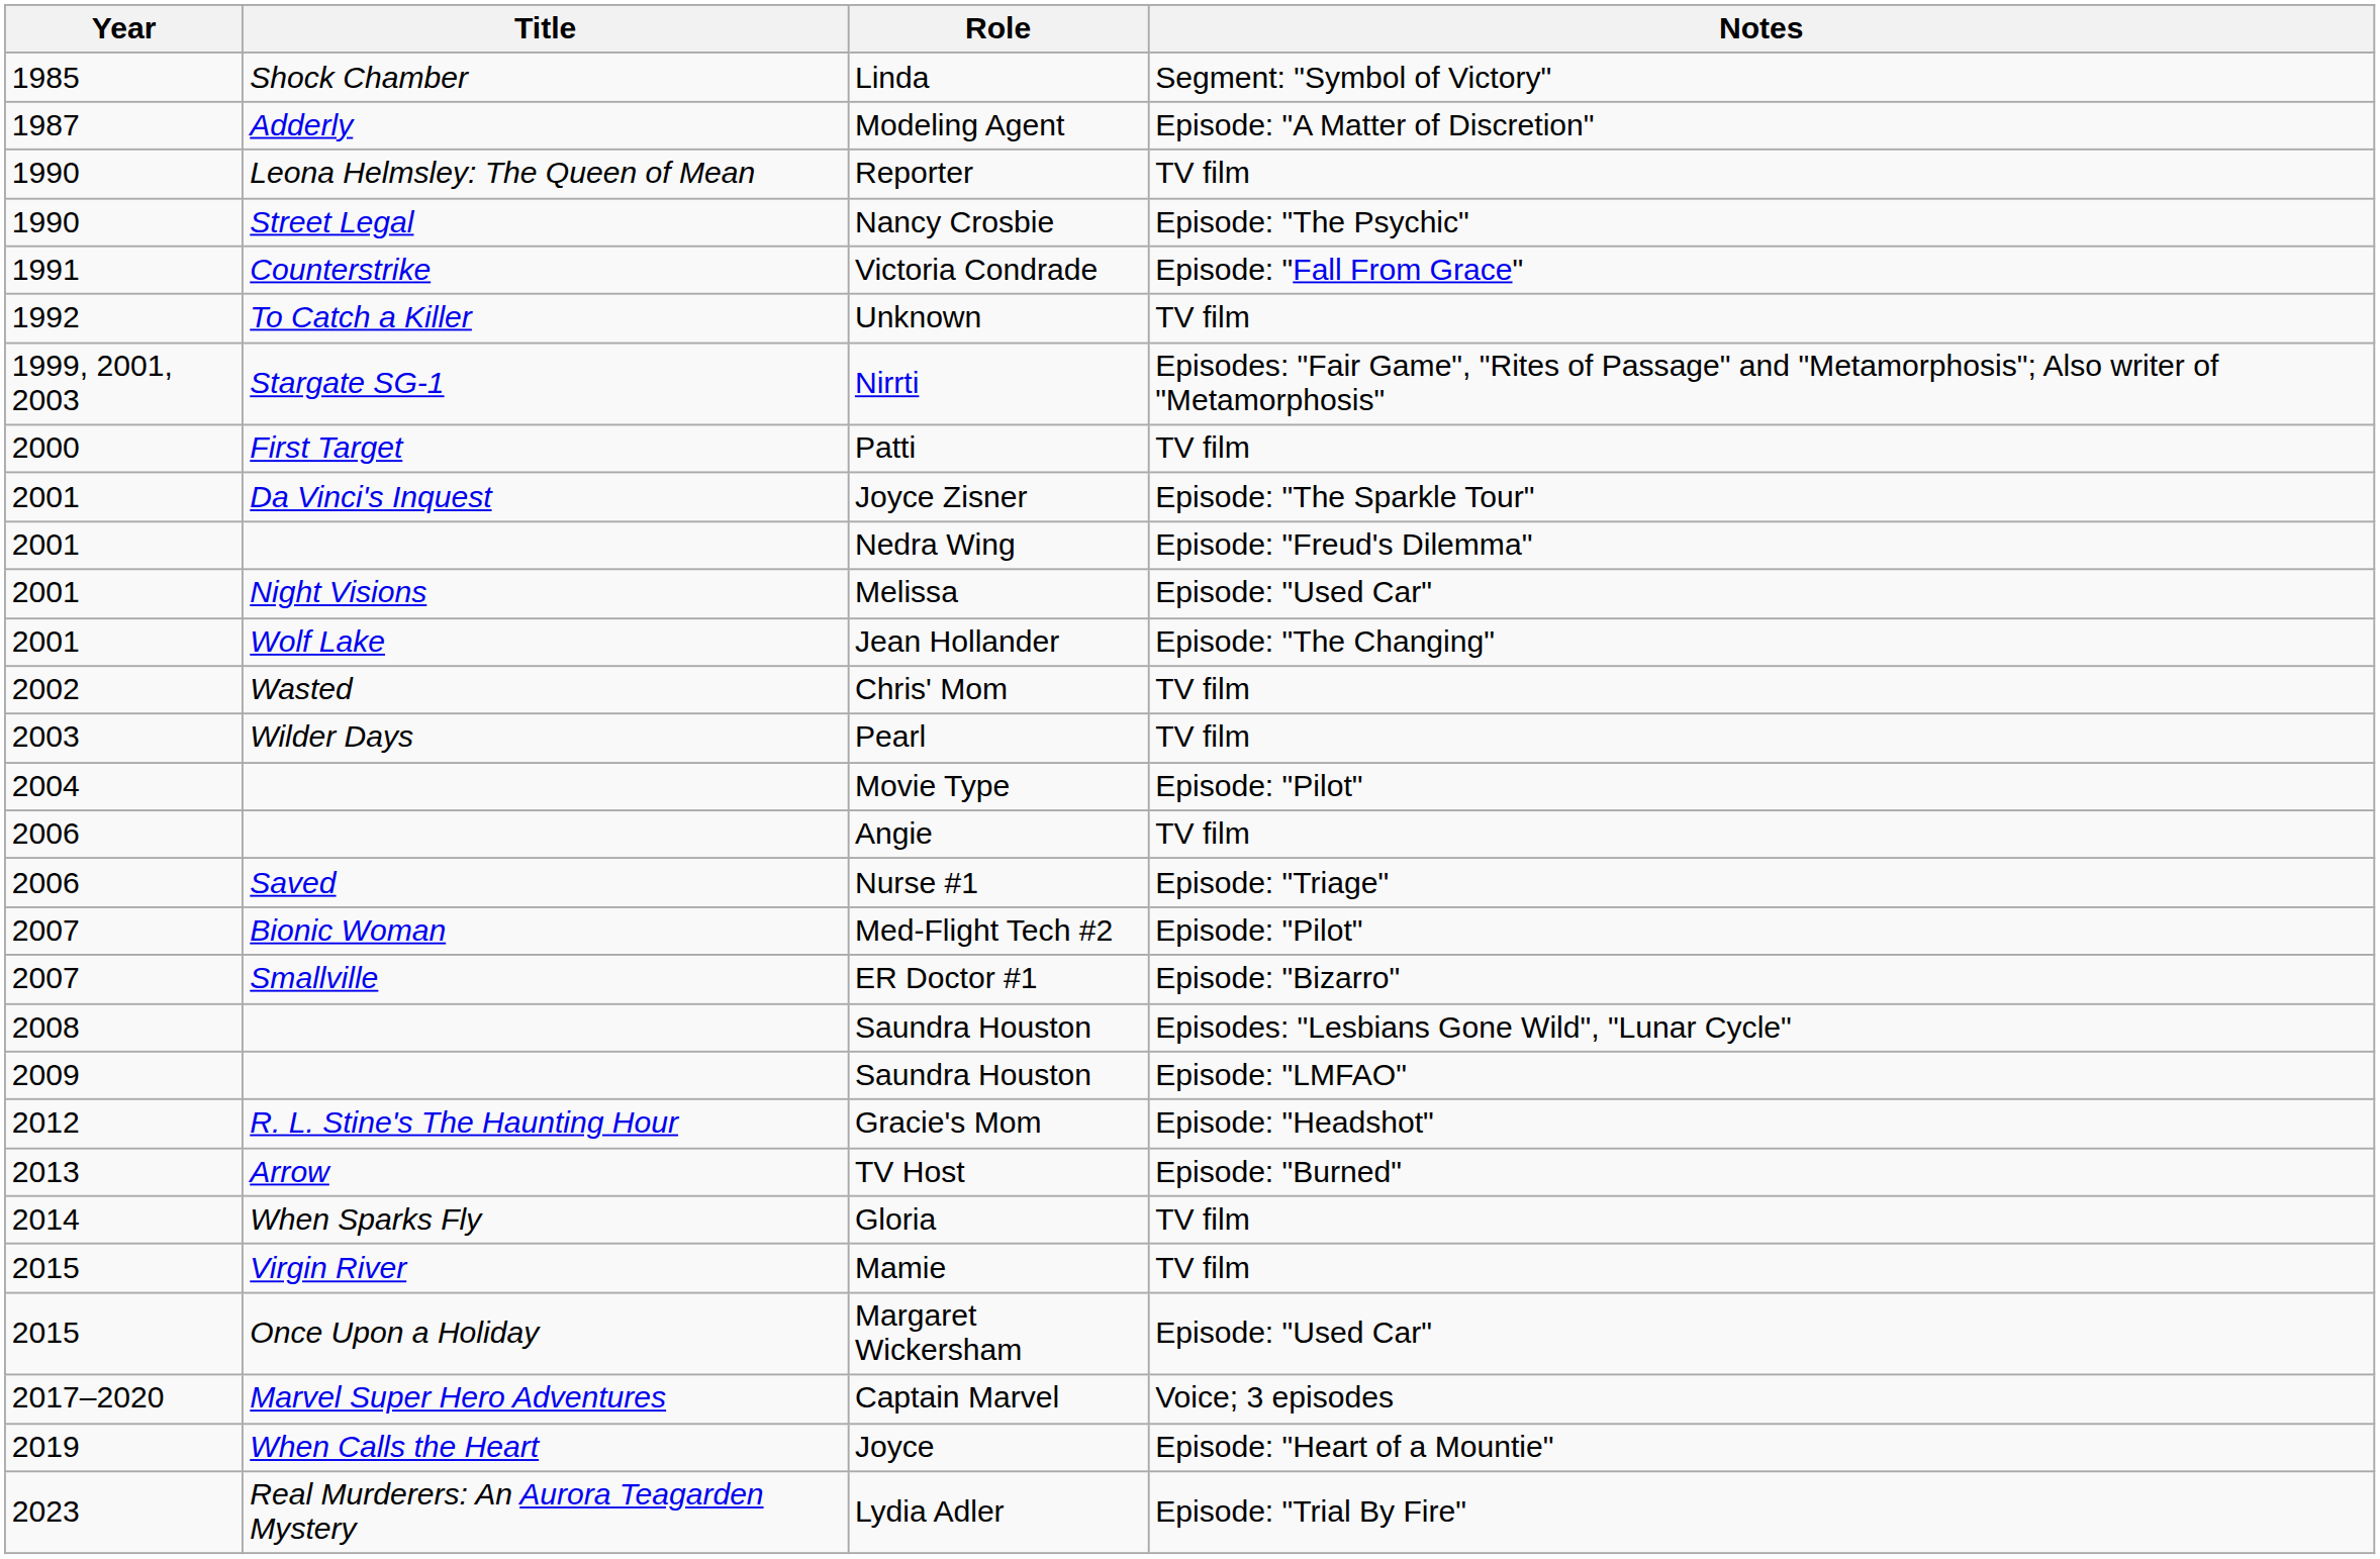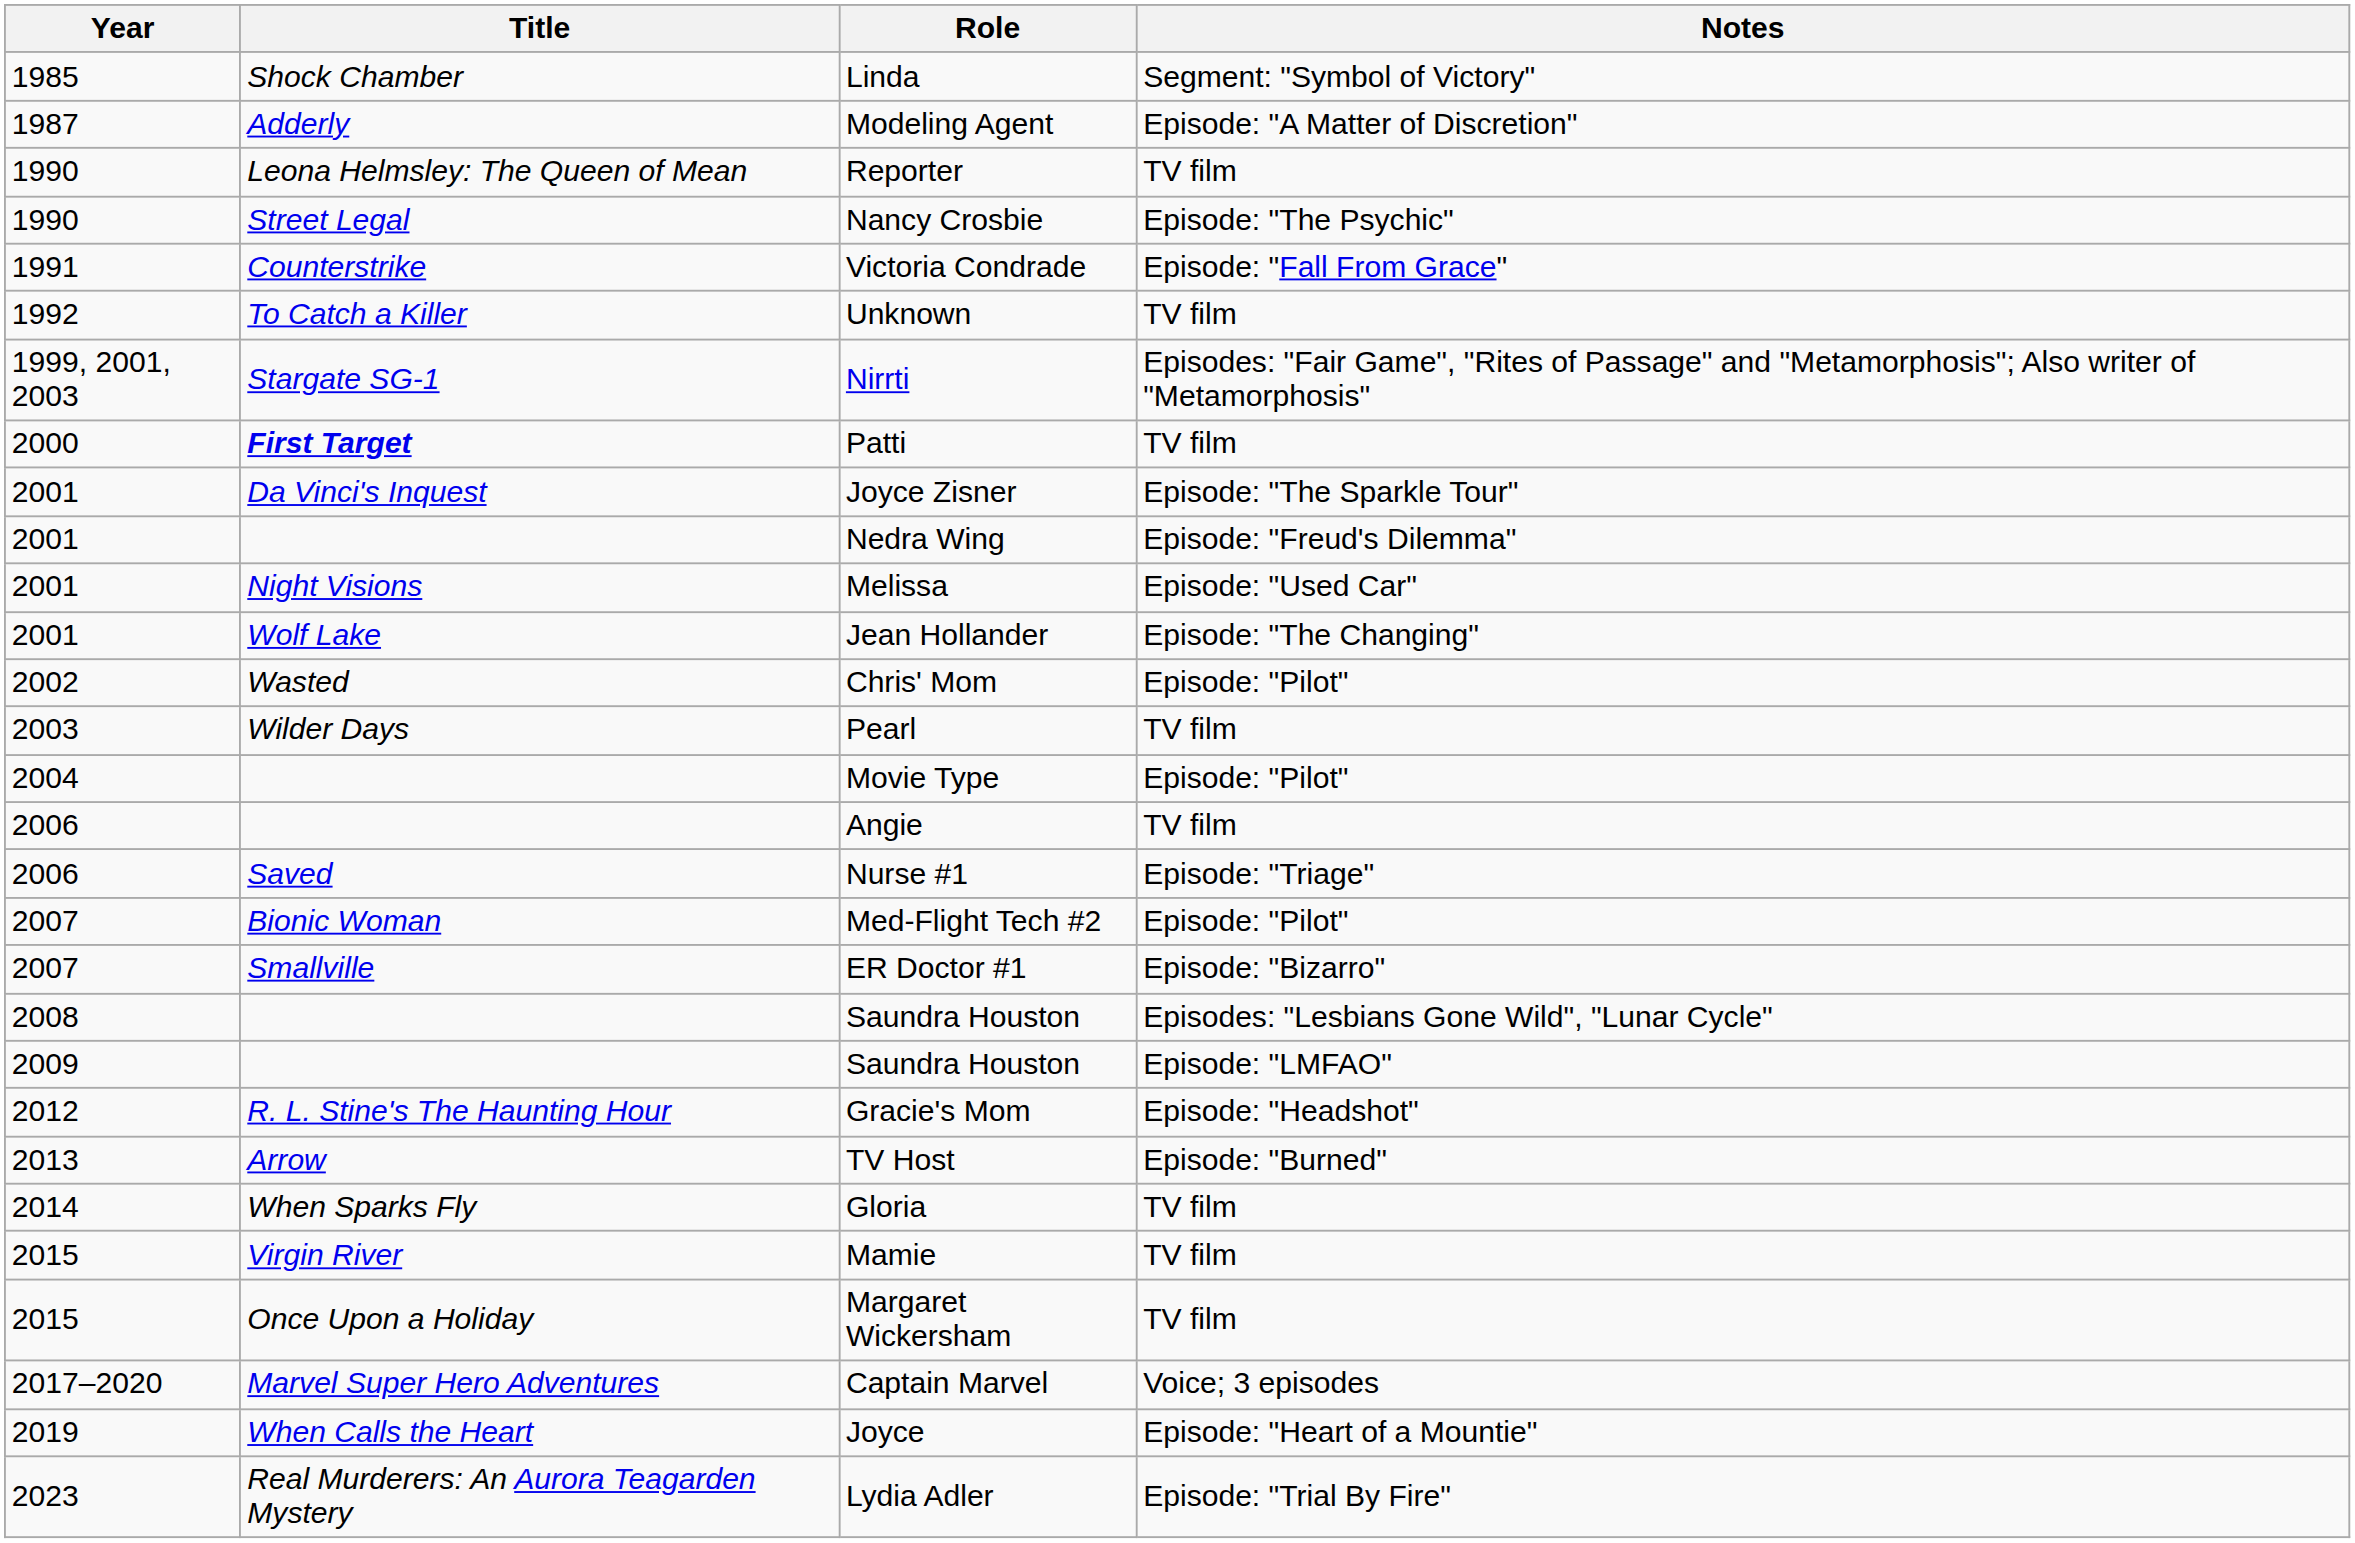Patti | Title: normal -> bold
Chris' Mom | Notes: TV film -> Episode: "Pilot"
Margaret Wickersham | Notes: Episode: "Used Car" -> TV film
